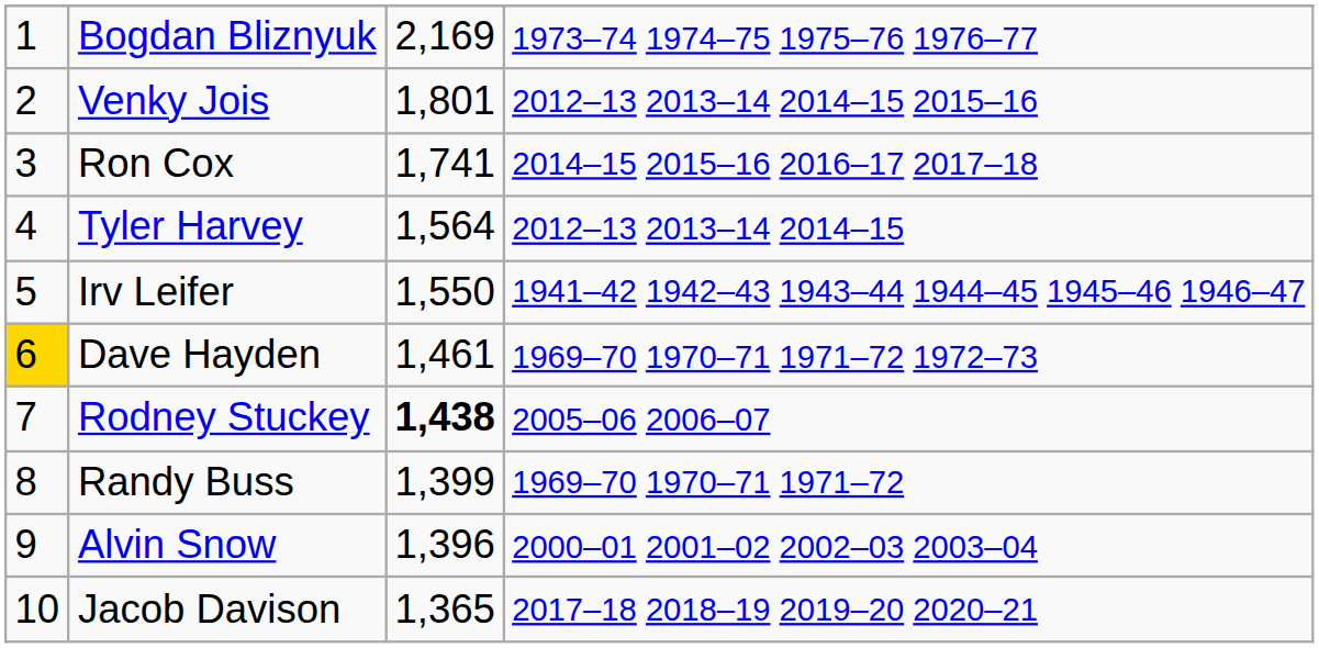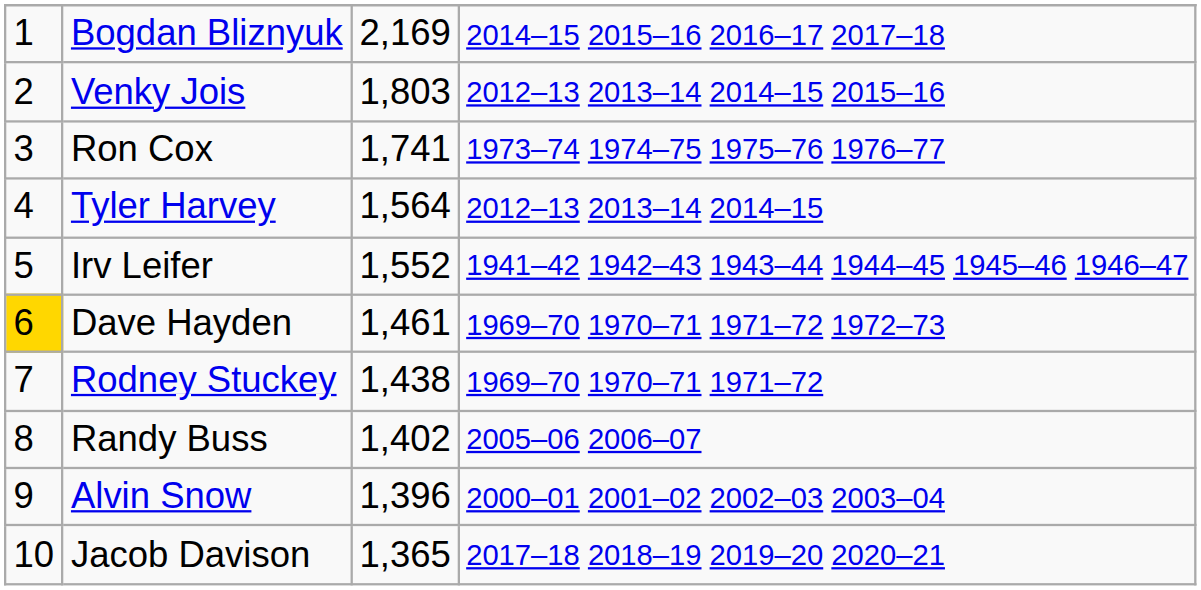Bogdan Bliznyuk | column 4: 1973–74 1974–75 1975–76 1976–77 -> 2014–15 2015–16 2016–17 2017–18
Venky Jois | column 3: 1,801 -> 1,803
Ron Cox | column 4: 2014–15 2015–16 2016–17 2017–18 -> 1973–74 1974–75 1975–76 1976–77
Irv Leifer | column 3: 1,550 -> 1,552
Rodney Stuckey | column 3: bold -> normal
Rodney Stuckey | column 4: 2005–06 2006–07 -> 1969–70 1970–71 1971–72
Randy Buss | column 3: 1,399 -> 1,402
Randy Buss | column 4: 1969–70 1970–71 1971–72 -> 2005–06 2006–07
